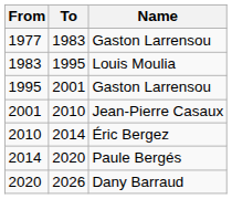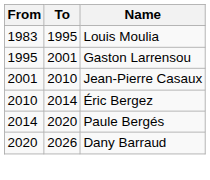- row: 1977 | 1983 | Gaston Larrensou
